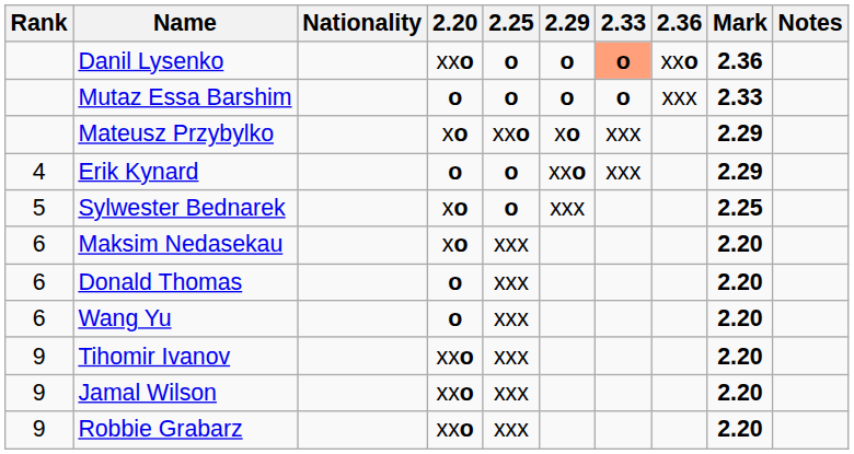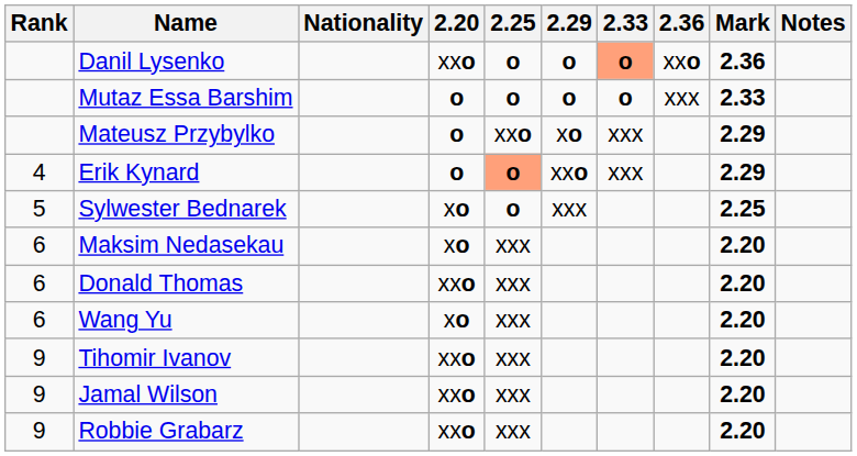Mateusz Przybylko | 2.20: xo -> o
Erik Kynard | 2.25: no background -> lightsalmon background
Donald Thomas | 2.20: o -> xxo
Wang Yu | 2.20: o -> xo
